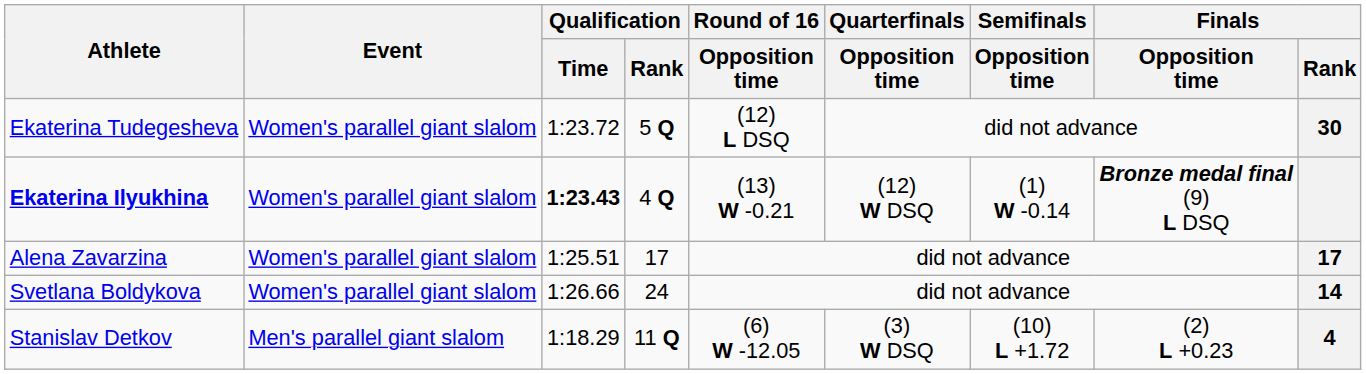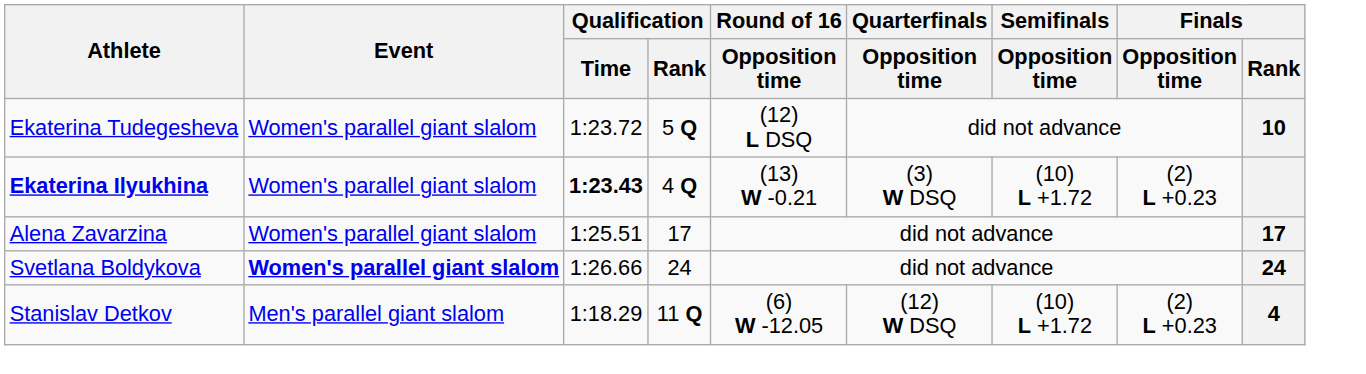Ekaterina Tudegesheva | Finals / Rank: 30 -> 10
Ekaterina Ilyukhina | Quarterfinals / Opposition time: (12) W DSQ -> (3) W DSQ
Ekaterina Ilyukhina | Semifinals / Opposition time: (1) W -0.14 -> (10) L +1.72
Ekaterina Ilyukhina | Finals / Opposition time: Bronze medal final (9) L DSQ -> (2) L +0.23
Svetlana Boldykova | Event: normal -> bold
Svetlana Boldykova | Finals / Rank: 14 -> 24
Stanislav Detkov | Quarterfinals / Opposition time: (3) W DSQ -> (12) W DSQ
